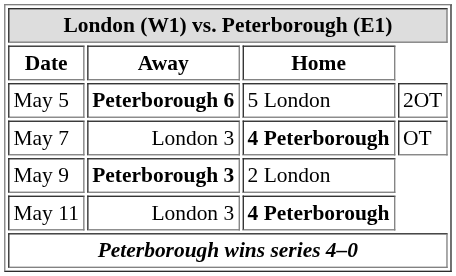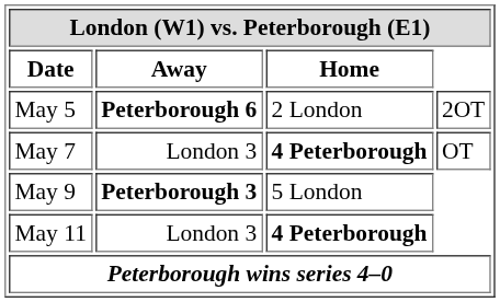May 5 | Home: 5 London -> 2 London
May 9 | Home: 2 London -> 5 London
